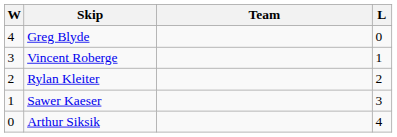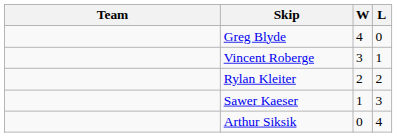columns swapped: Team <-> W
